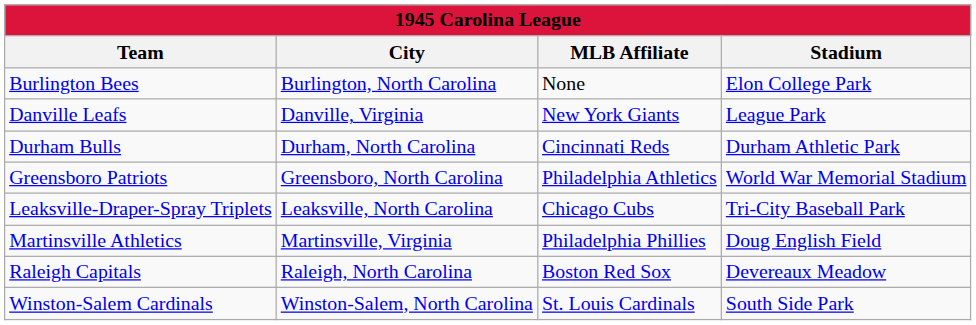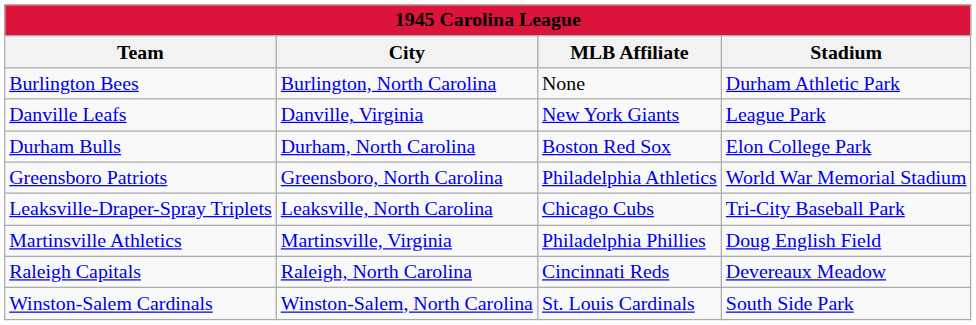Burlington Bees | Stadium: Elon College Park -> Durham Athletic Park
Durham Bulls | MLB Affiliate: Cincinnati Reds -> Boston Red Sox
Durham Bulls | Stadium: Durham Athletic Park -> Elon College Park
Raleigh Capitals | MLB Affiliate: Boston Red Sox -> Cincinnati Reds
